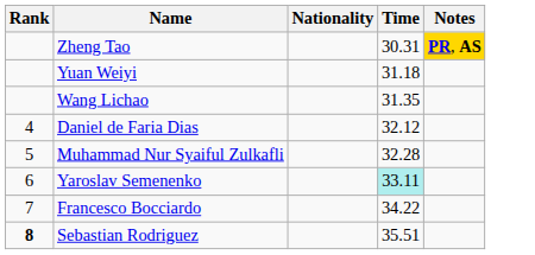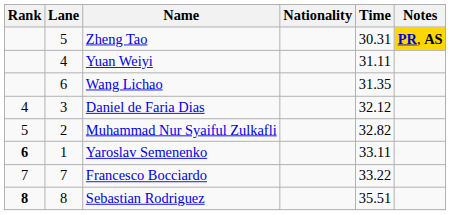+ column: Lane | 5 | 4 | 6 | 3 | 2 | 1 | 7 | 8
Yuan Weiyi | Time: 31.18 -> 31.11
Muhammad Nur Syaiful Zulkafli | Time: 32.28 -> 32.82
Yaroslav Semenenko | Rank: normal -> bold
Yaroslav Semenenko | Time: paleturquoise background -> no background
Francesco Bocciardo | Time: 34.22 -> 33.22
